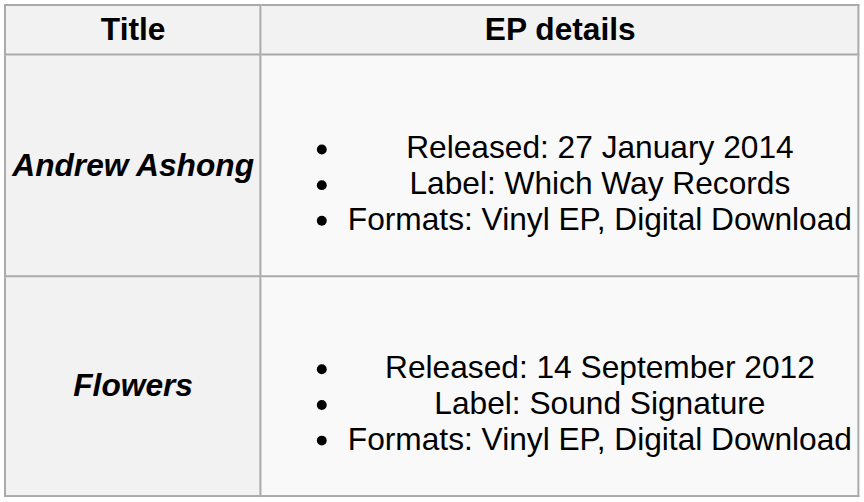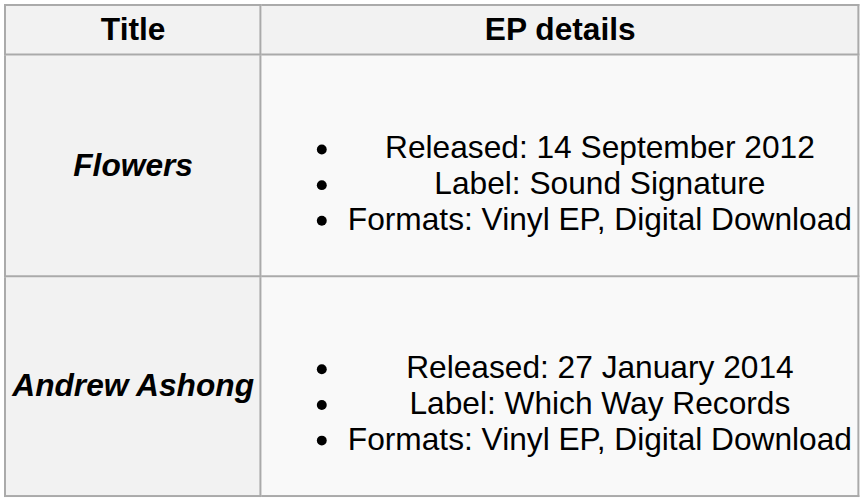rows swapped: Flowers <-> Andrew Ashong
